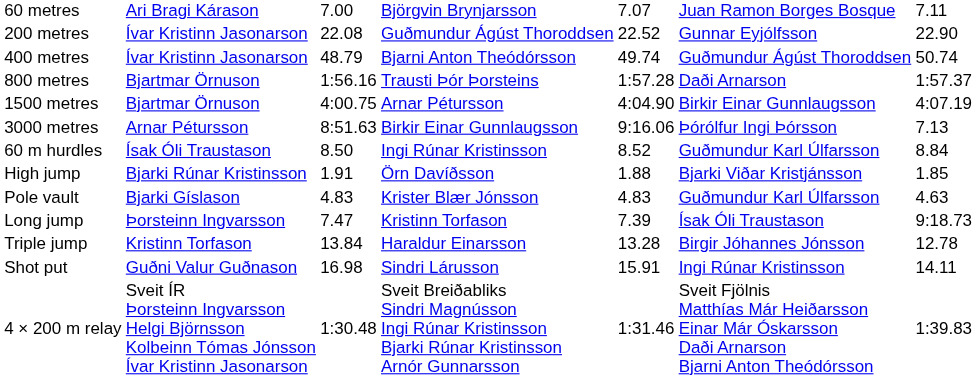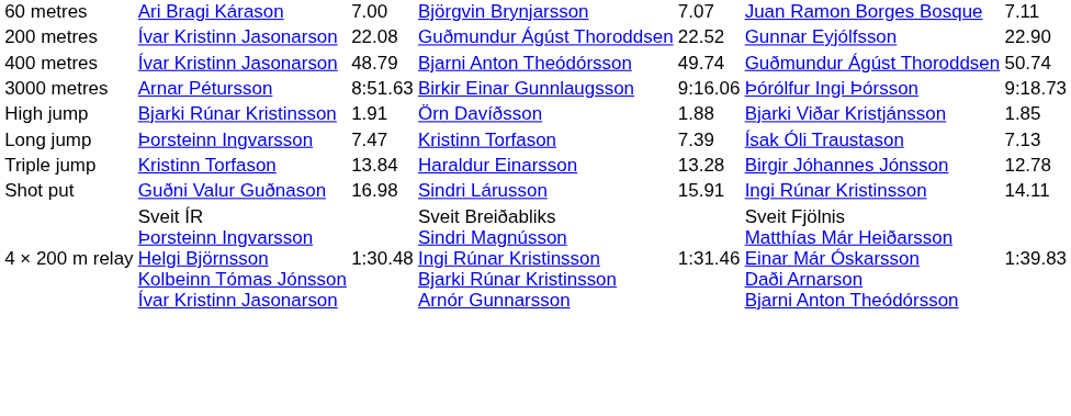- row: 800 metres | Bjartmar Örnuson | 1:56.16 | Trausti Þór Þorsteins | 1:57.28 | Daði Arnarson | 1:57.37
- row: 1500 metres | Bjartmar Örnuson | 4:00.75 | Arnar Pétursson | 4:04.90 | Birkir Einar Gunnlaugsson | 4:07.19
3000 metres | column 7: 7.13 -> 9:18.73
- row: 60 m hurdles | Ísak Óli Traustason | 8.50 | Ingi Rúnar Kristinsson | 8.52 | Guðmundur Karl Úlfarsson | 8.84
- row: Pole vault | Bjarki Gíslason | 4.83 | Krister Blær Jónsson | 4.83 | Guðmundur Karl Úlfarsson | 4.63
Long jump | column 7: 9:18.73 -> 7.13
